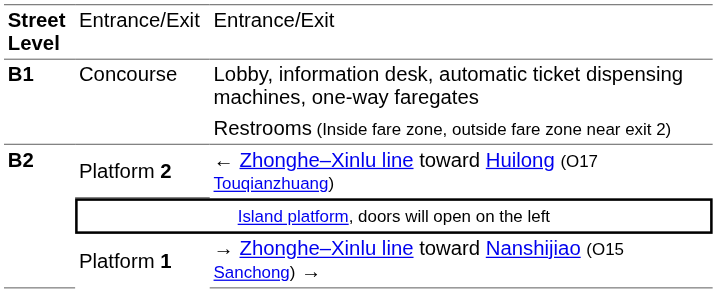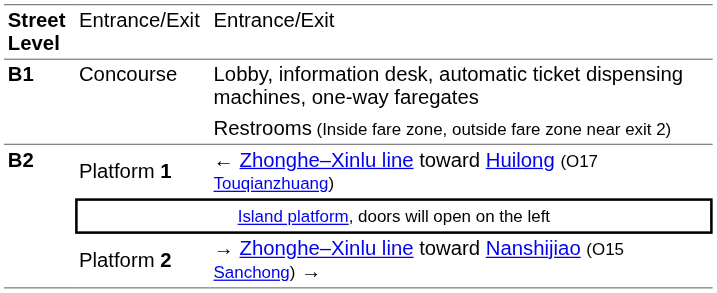← Zhonghe–Xinlu line toward Huilong (O17 Touqianzhuang) | column 2: Platform 2 -> Platform 1
→ Zhonghe–Xinlu line toward Nanshijiao (O15 Sanchong) → | column 2: Platform 1 -> Platform 2
